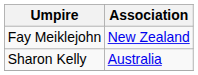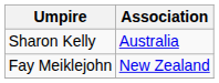rows swapped: Sharon Kelly <-> Fay Meiklejohn
